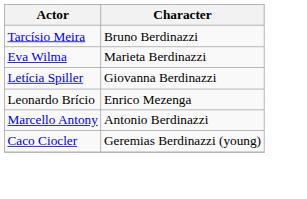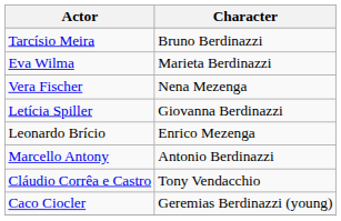+ row: Vera Fischer | Nena Mezenga
+ row: Cláudio Corrêa e Castro | Tony Vendacchio
